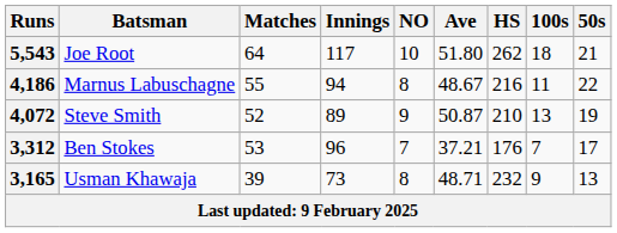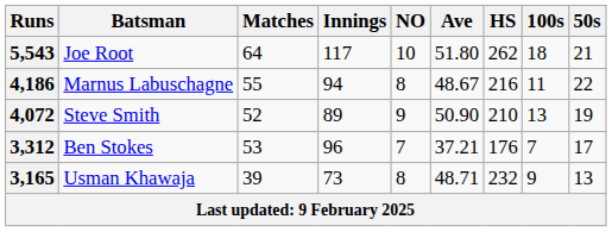4,072 | Ave: 50.87 -> 50.90
